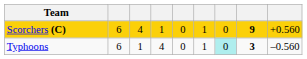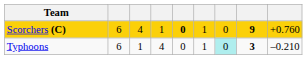Scorchers (C) | column 5: normal -> bold
Scorchers (C) | column 9: +0.560 -> +0.760
Typhoons | column 9: –0.560 -> –0.210
